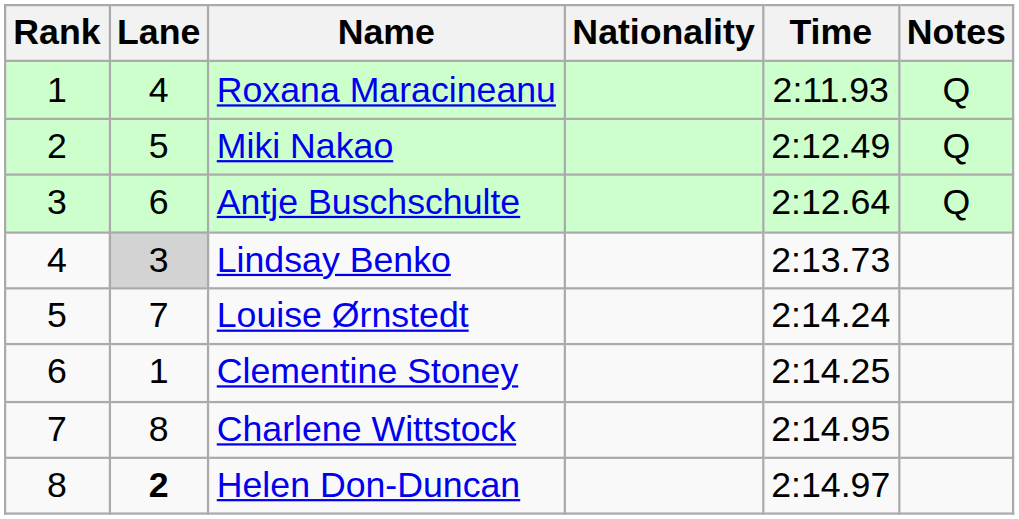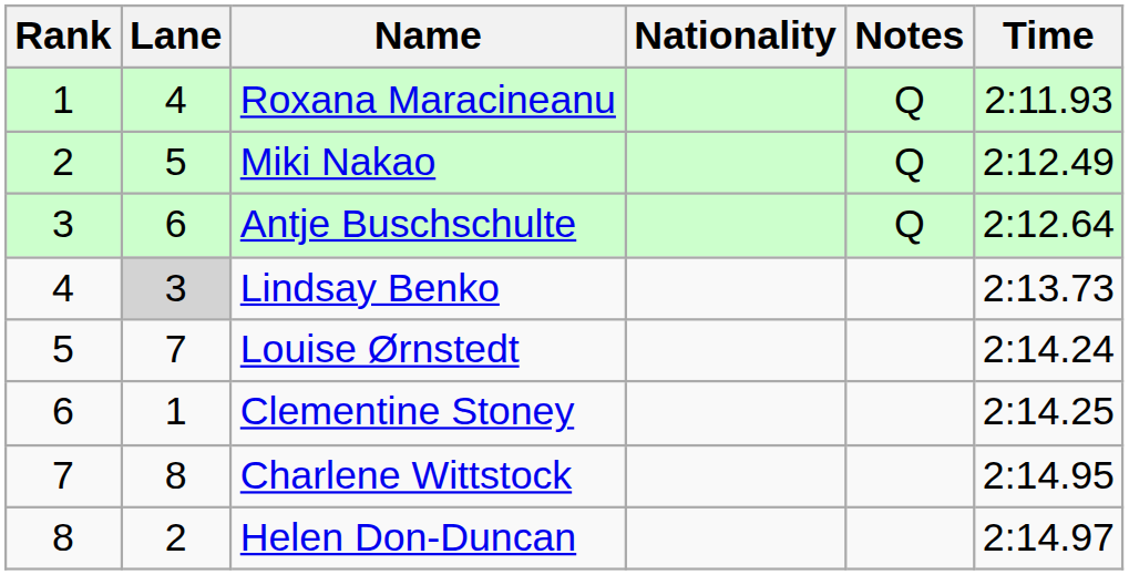columns swapped: Time <-> Notes
Helen Don-Duncan | Lane: bold -> normal
